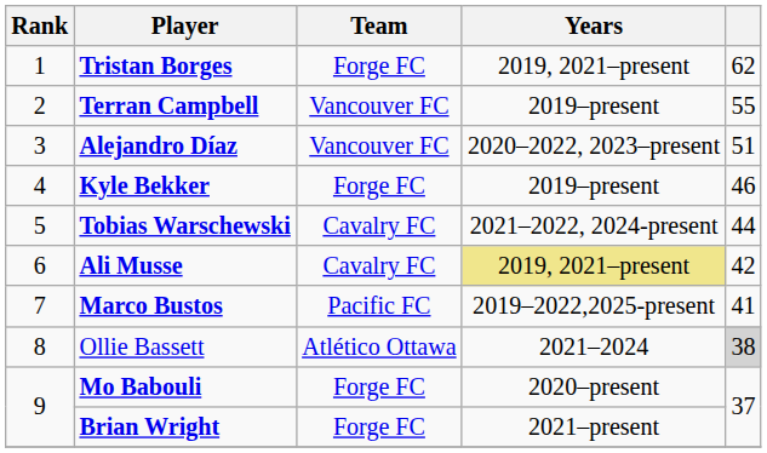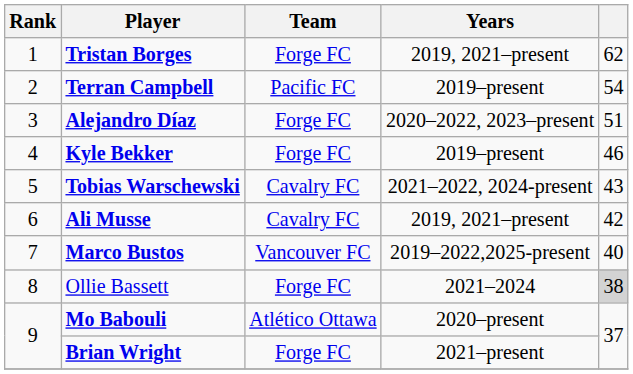Terran Campbell | Team: Vancouver FC -> Pacific FC
Terran Campbell | column 5: 55 -> 54
Alejandro Díaz | Team: Vancouver FC -> Forge FC
Tobias Warschewski | column 5: 44 -> 43
Ali Musse | Years: khaki background -> no background
Marco Bustos | Team: Pacific FC -> Vancouver FC
Marco Bustos | column 5: 41 -> 40
Ollie Bassett | Team: Atlético Ottawa -> Forge FC
Mo Babouli | Team: Forge FC -> Atlético Ottawa
